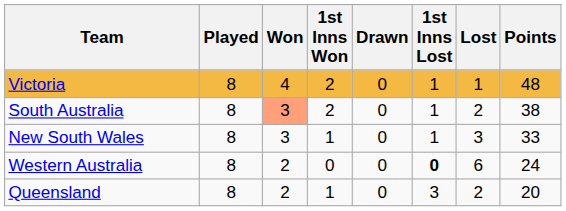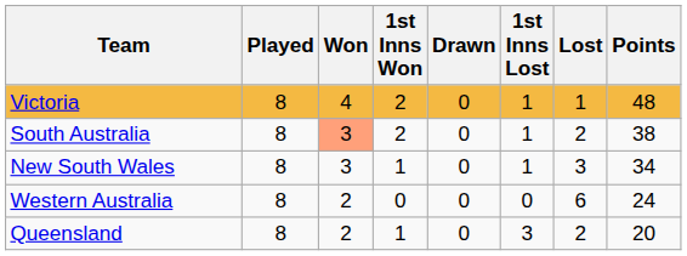New South Wales | Points: 33 -> 34
Western Australia | 1st Inns Lost: bold -> normal
